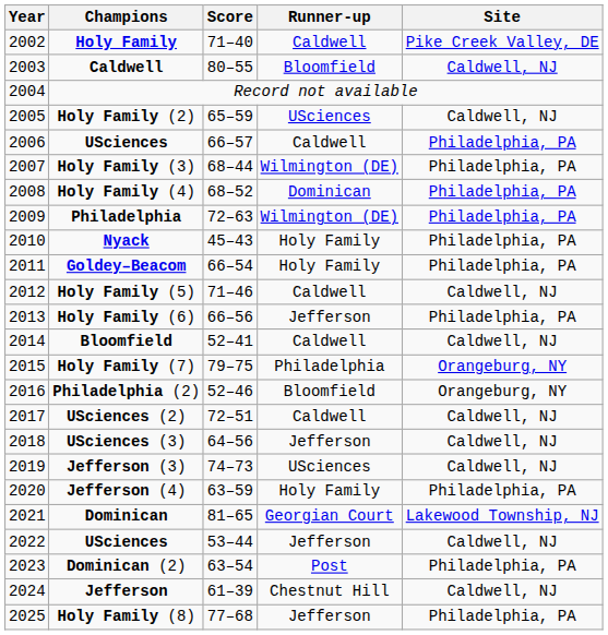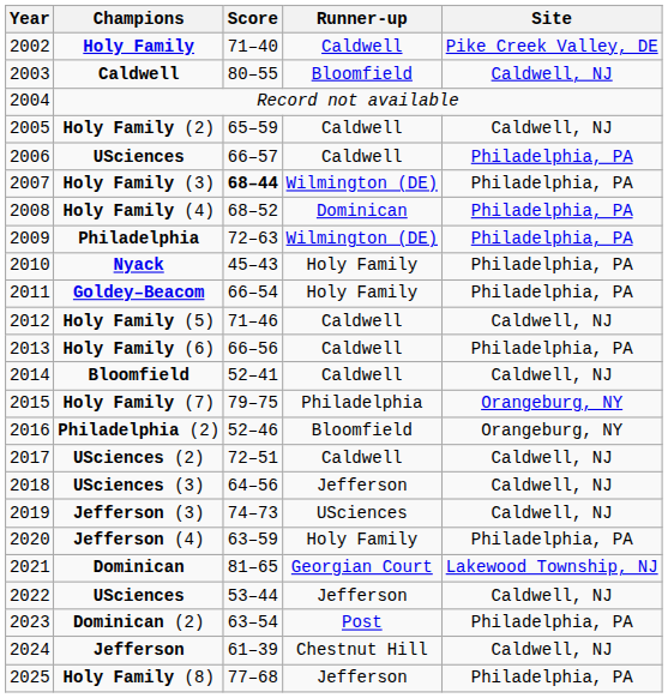Holy Family (2) | Runner-up: USciences -> Caldwell
Holy Family (3) | Score: normal -> bold
Holy Family (6) | Runner-up: Jefferson -> Caldwell
